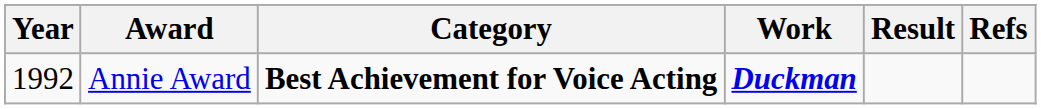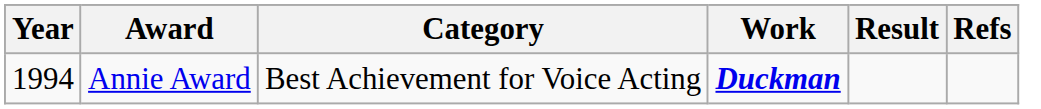Annie Award | Year: 1992 -> 1994
Annie Award | Category: bold -> normal
